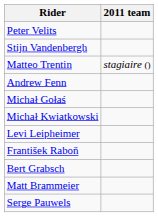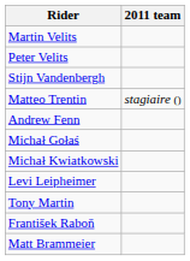+ row: Martin Velits
+ row: Tony Martin
- row: Bert Grabsch
- row: Serge Pauwels
